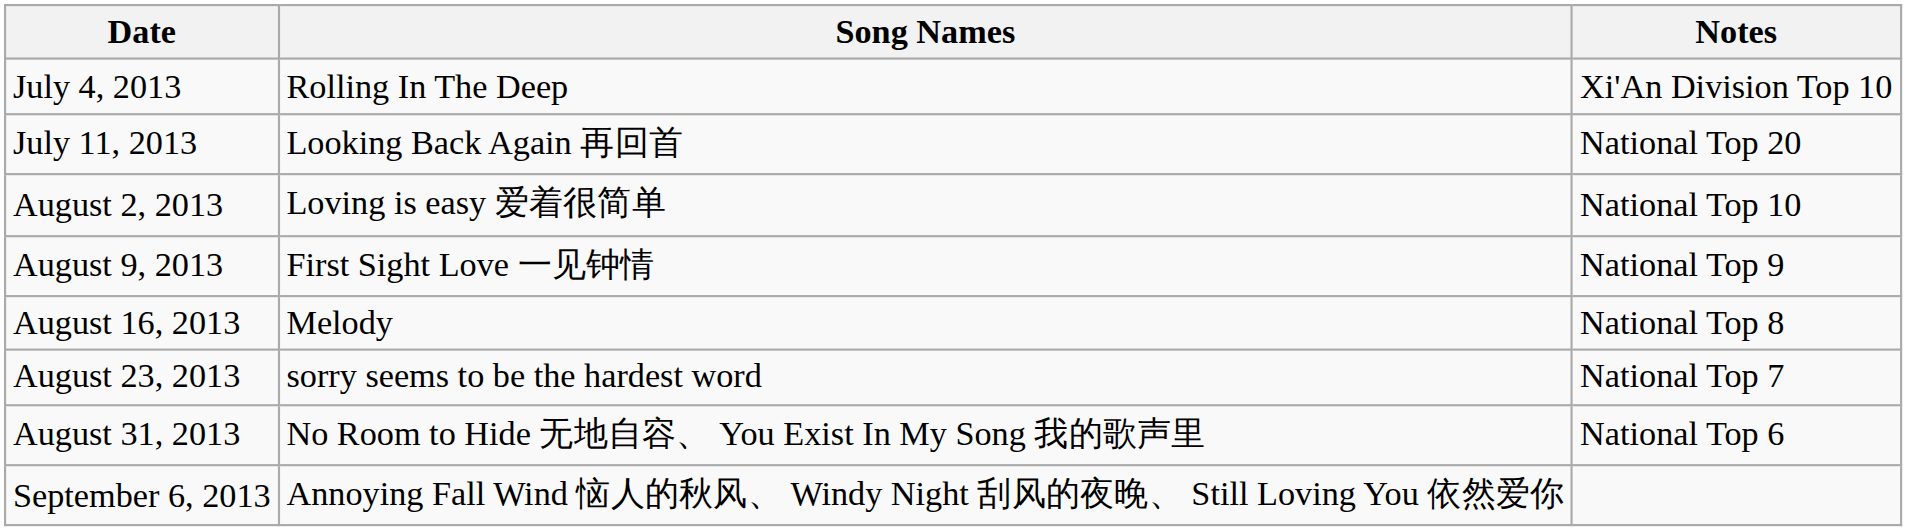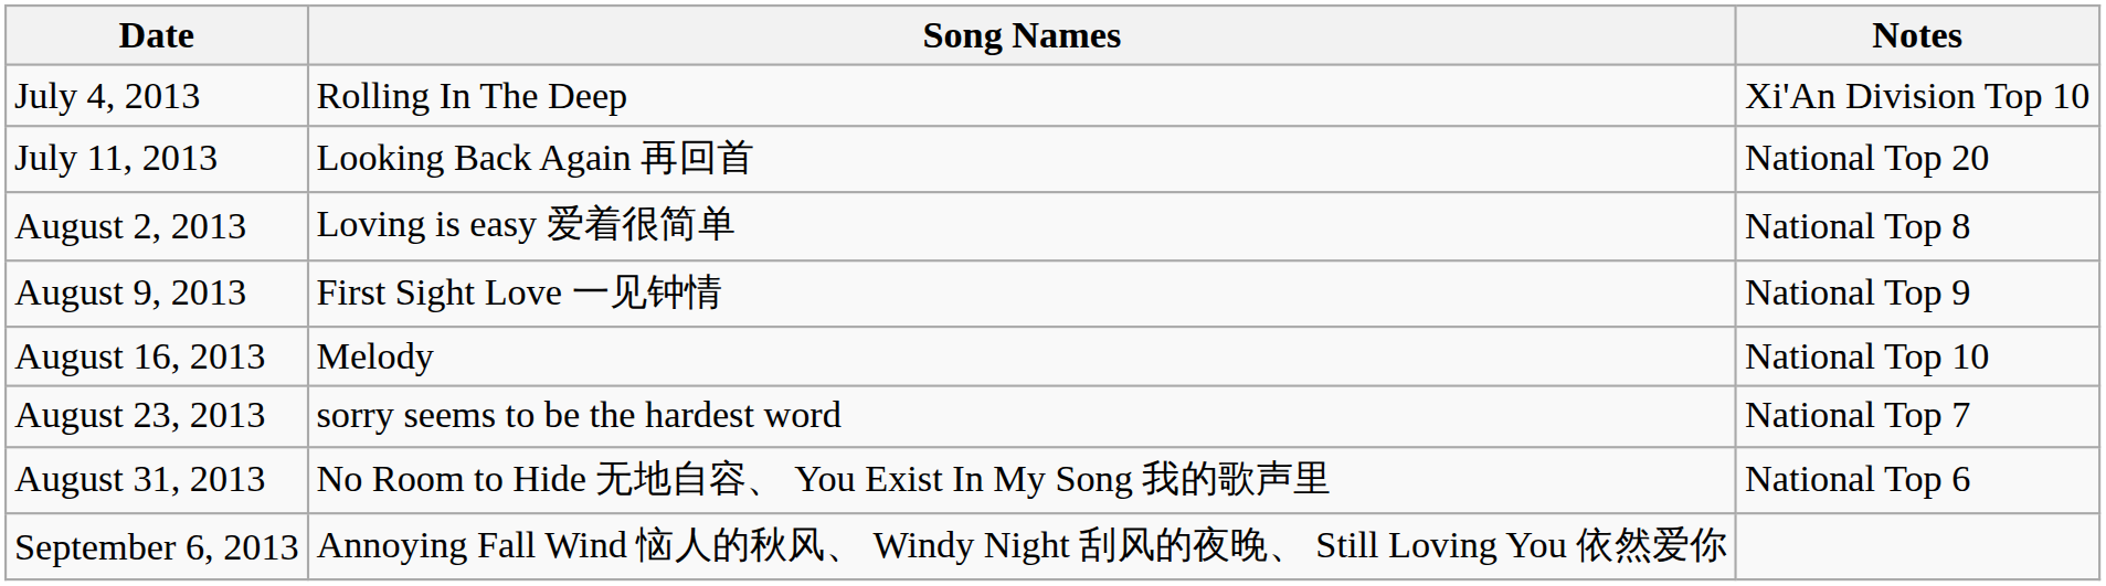August 2, 2013 | Notes: National Top 10 -> National Top 8
August 16, 2013 | Notes: National Top 8 -> National Top 10
